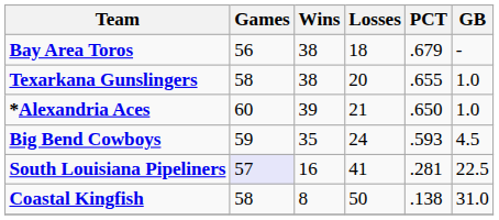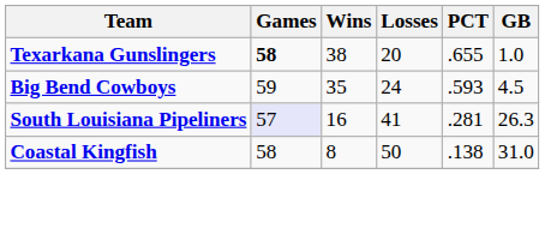- row: Bay Area Toros | 56 | 38 | 18 | .679 | -
Texarkana Gunslingers | Games: normal -> bold
- row: *Alexandria Aces | 60 | 39 | 21 | .650 | 1.0
South Louisiana Pipeliners | GB: 22.5 -> 26.3
